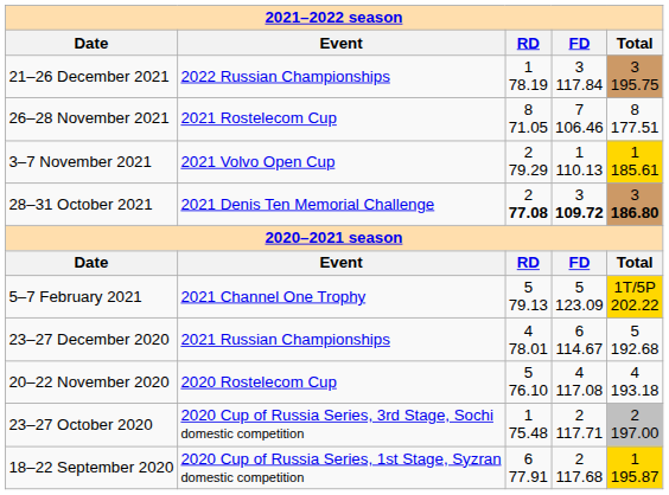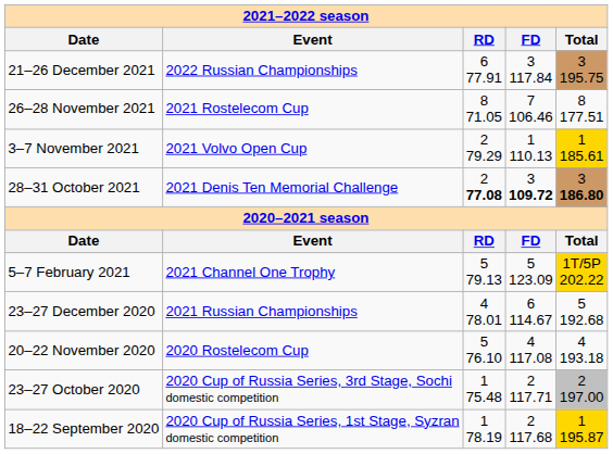21–26 December 2021 | column 3: 1 78.19 -> 6 77.91
18–22 September 2020 | column 3: 6 77.91 -> 1 78.19
